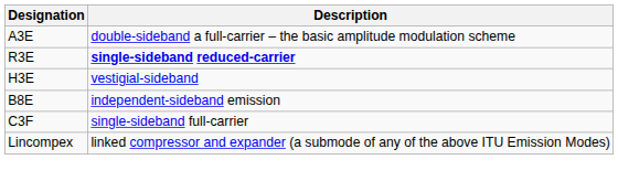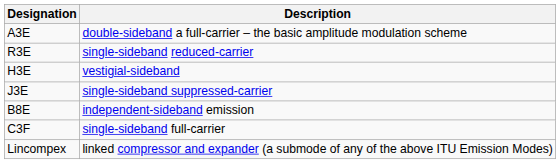R3E | Description: bold -> normal
+ row: J3E | single-sideband suppressed-carrier
